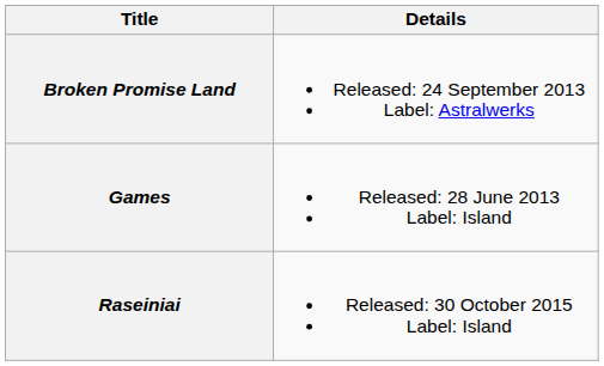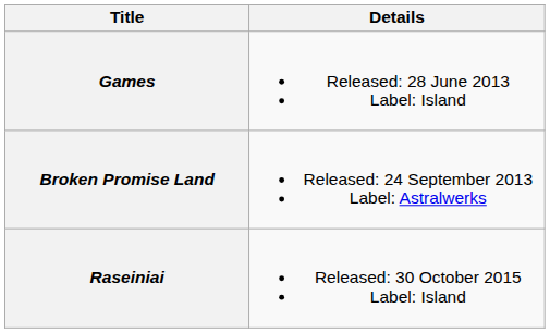rows swapped: Games <-> Broken Promise Land
